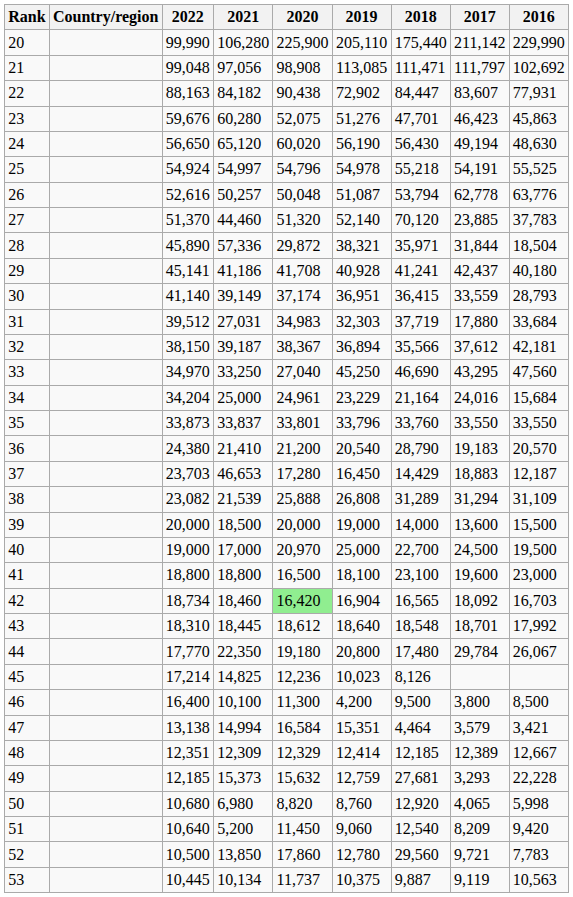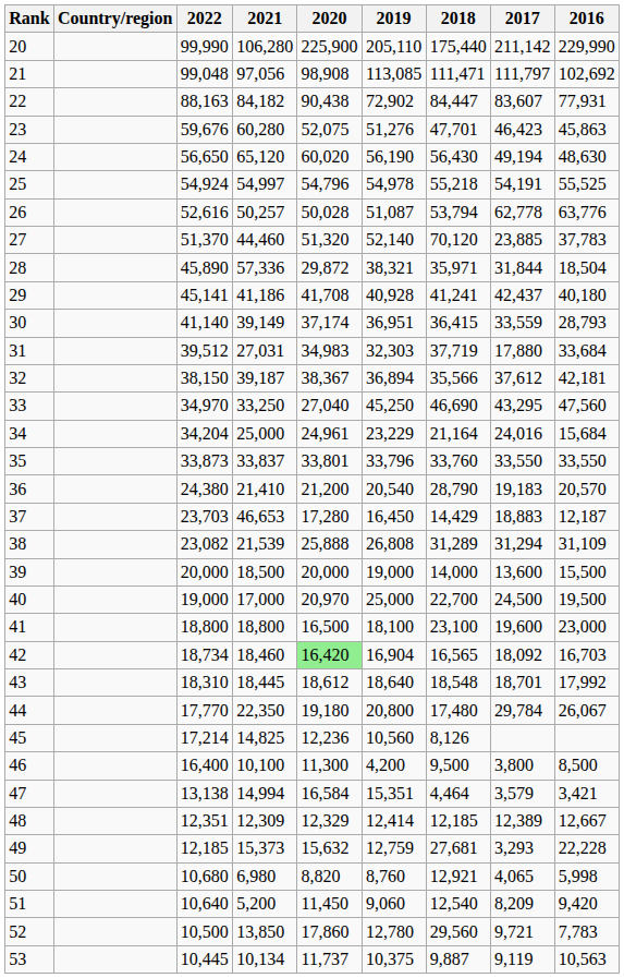26 | 2020: 50,048 -> 50,028
45 | 2019: 10,023 -> 10,560
50 | 2018: 12,920 -> 12,921
